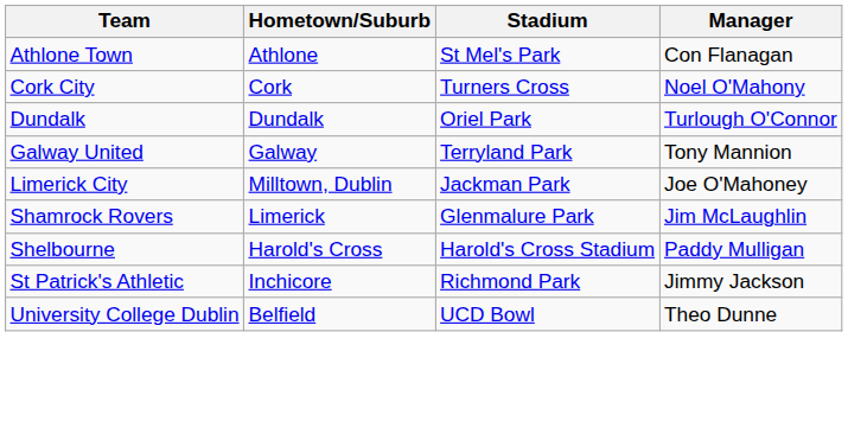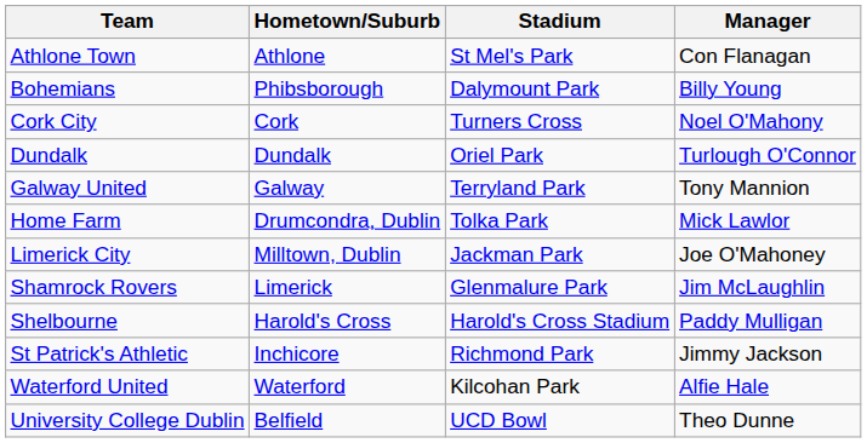+ row: Bohemians | Phibsborough | Dalymount Park | Billy Young
+ row: Home Farm | Drumcondra, Dublin | Tolka Park | Mick Lawlor
+ row: Waterford United | Waterford | Kilcohan Park | Alfie Hale
